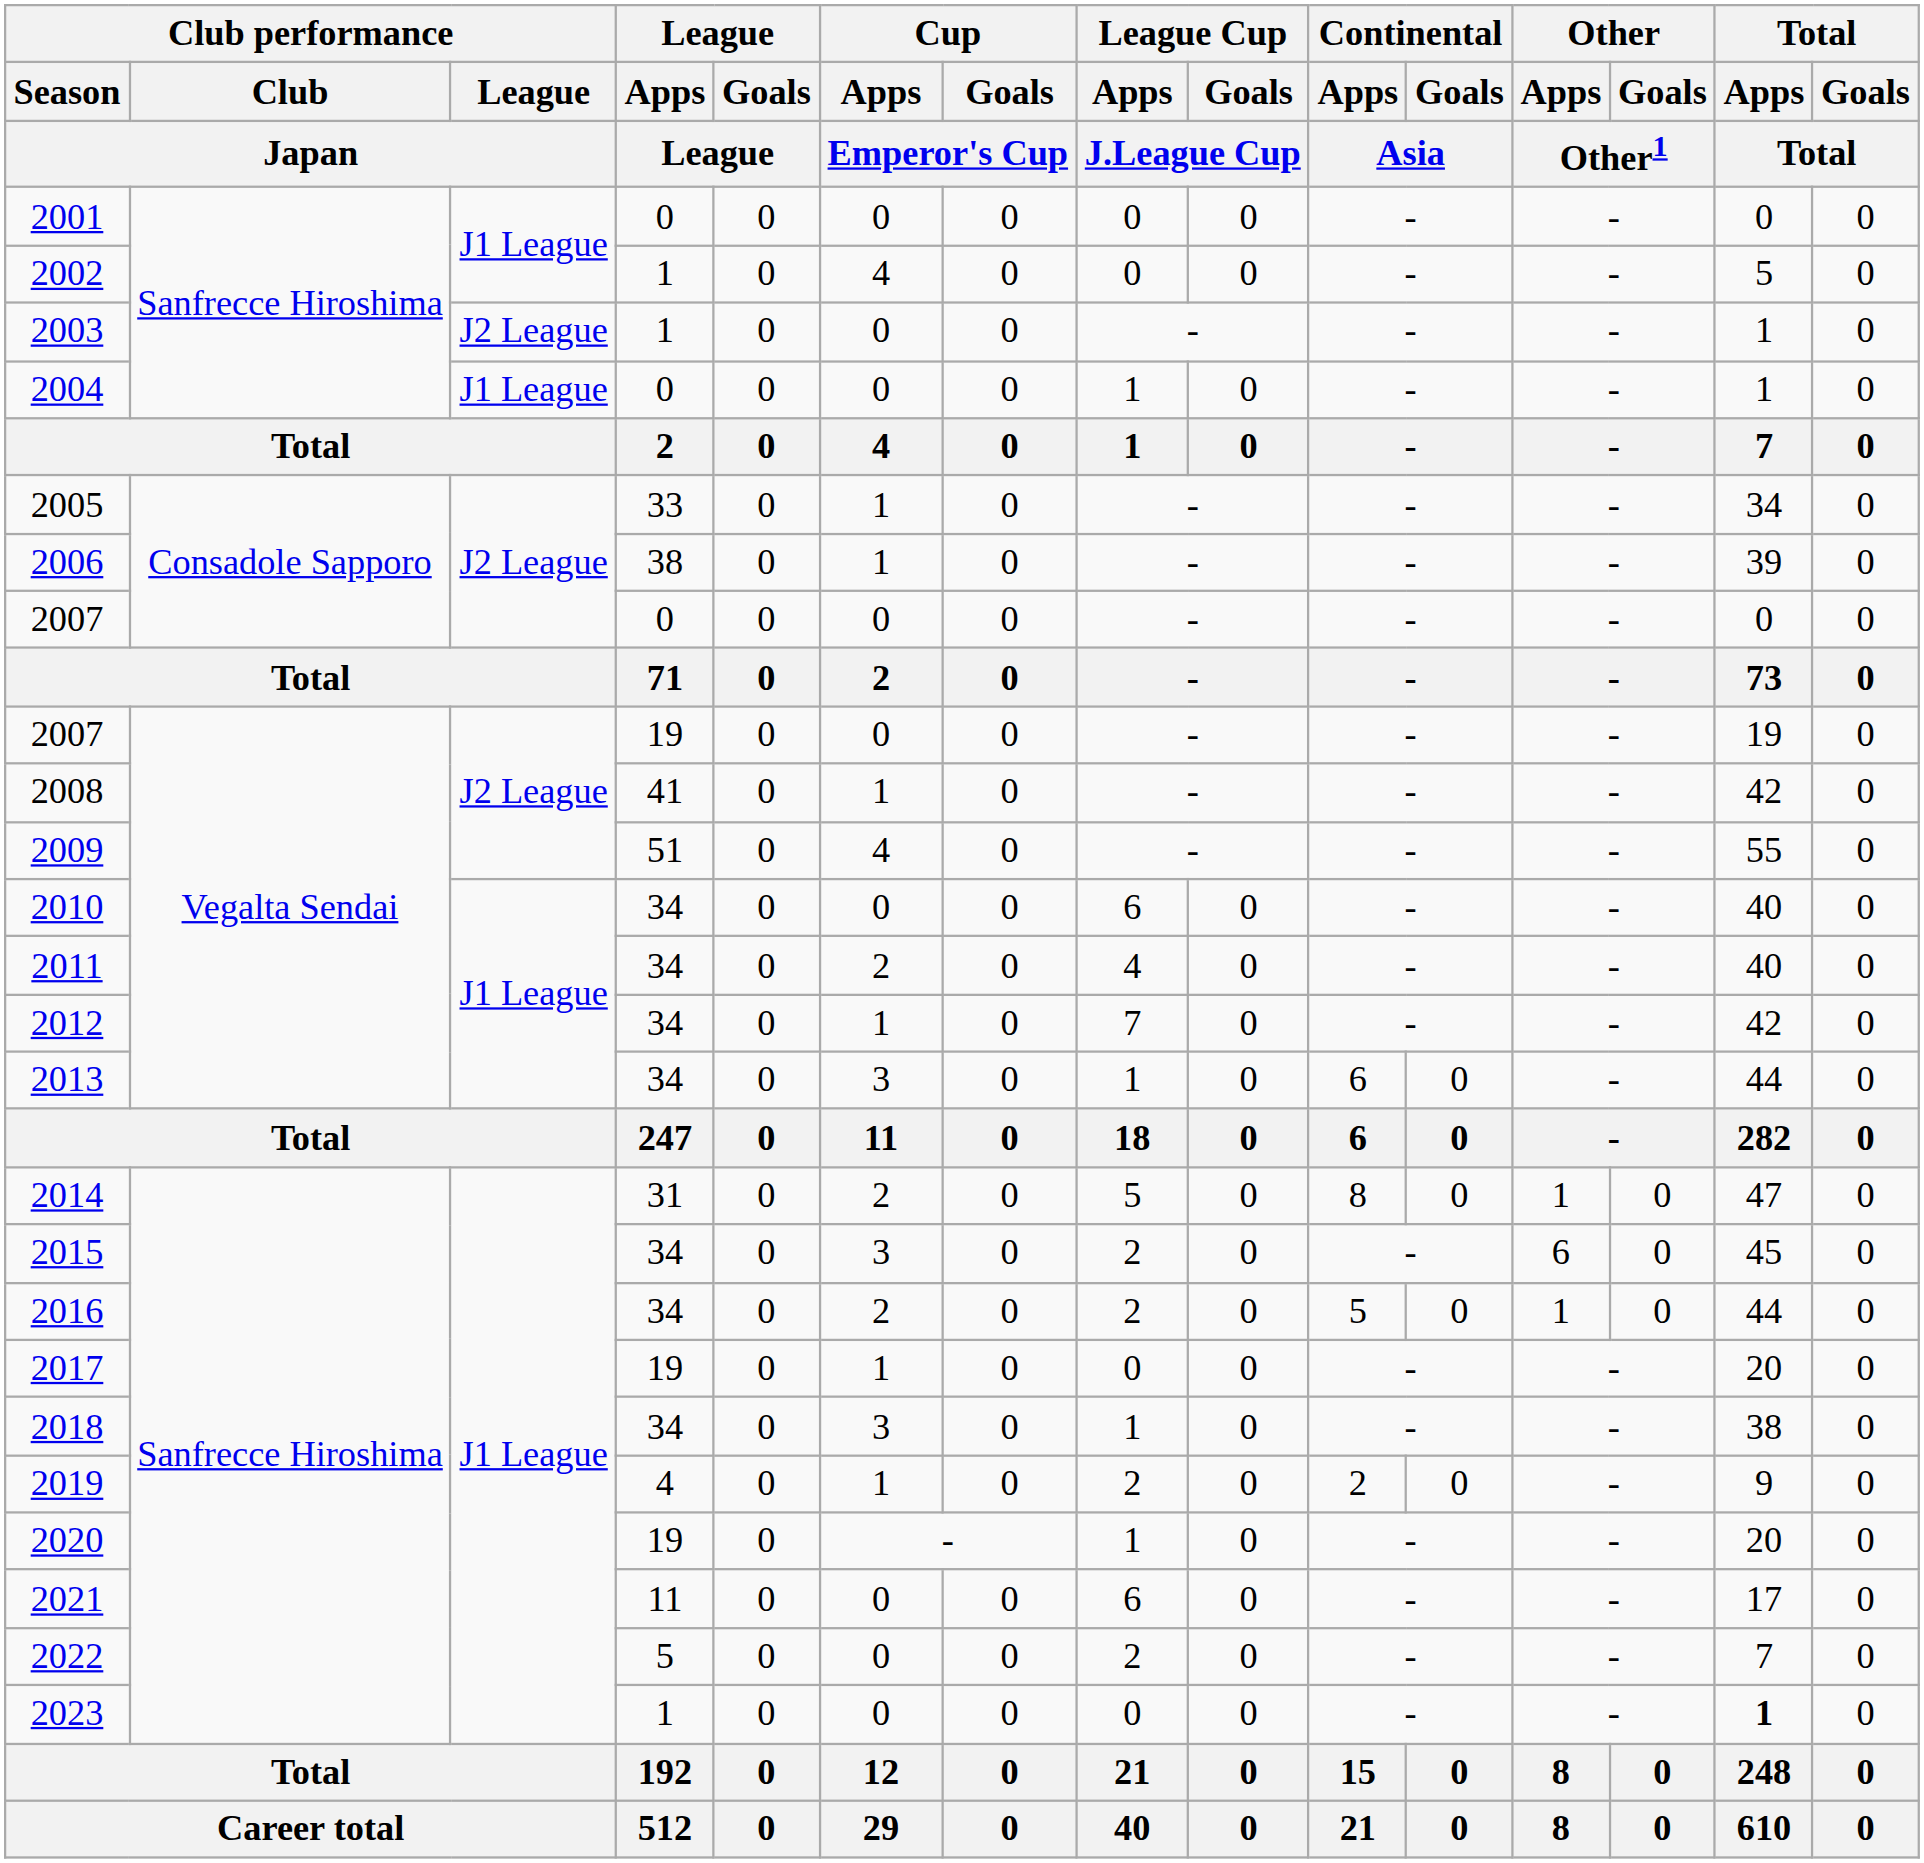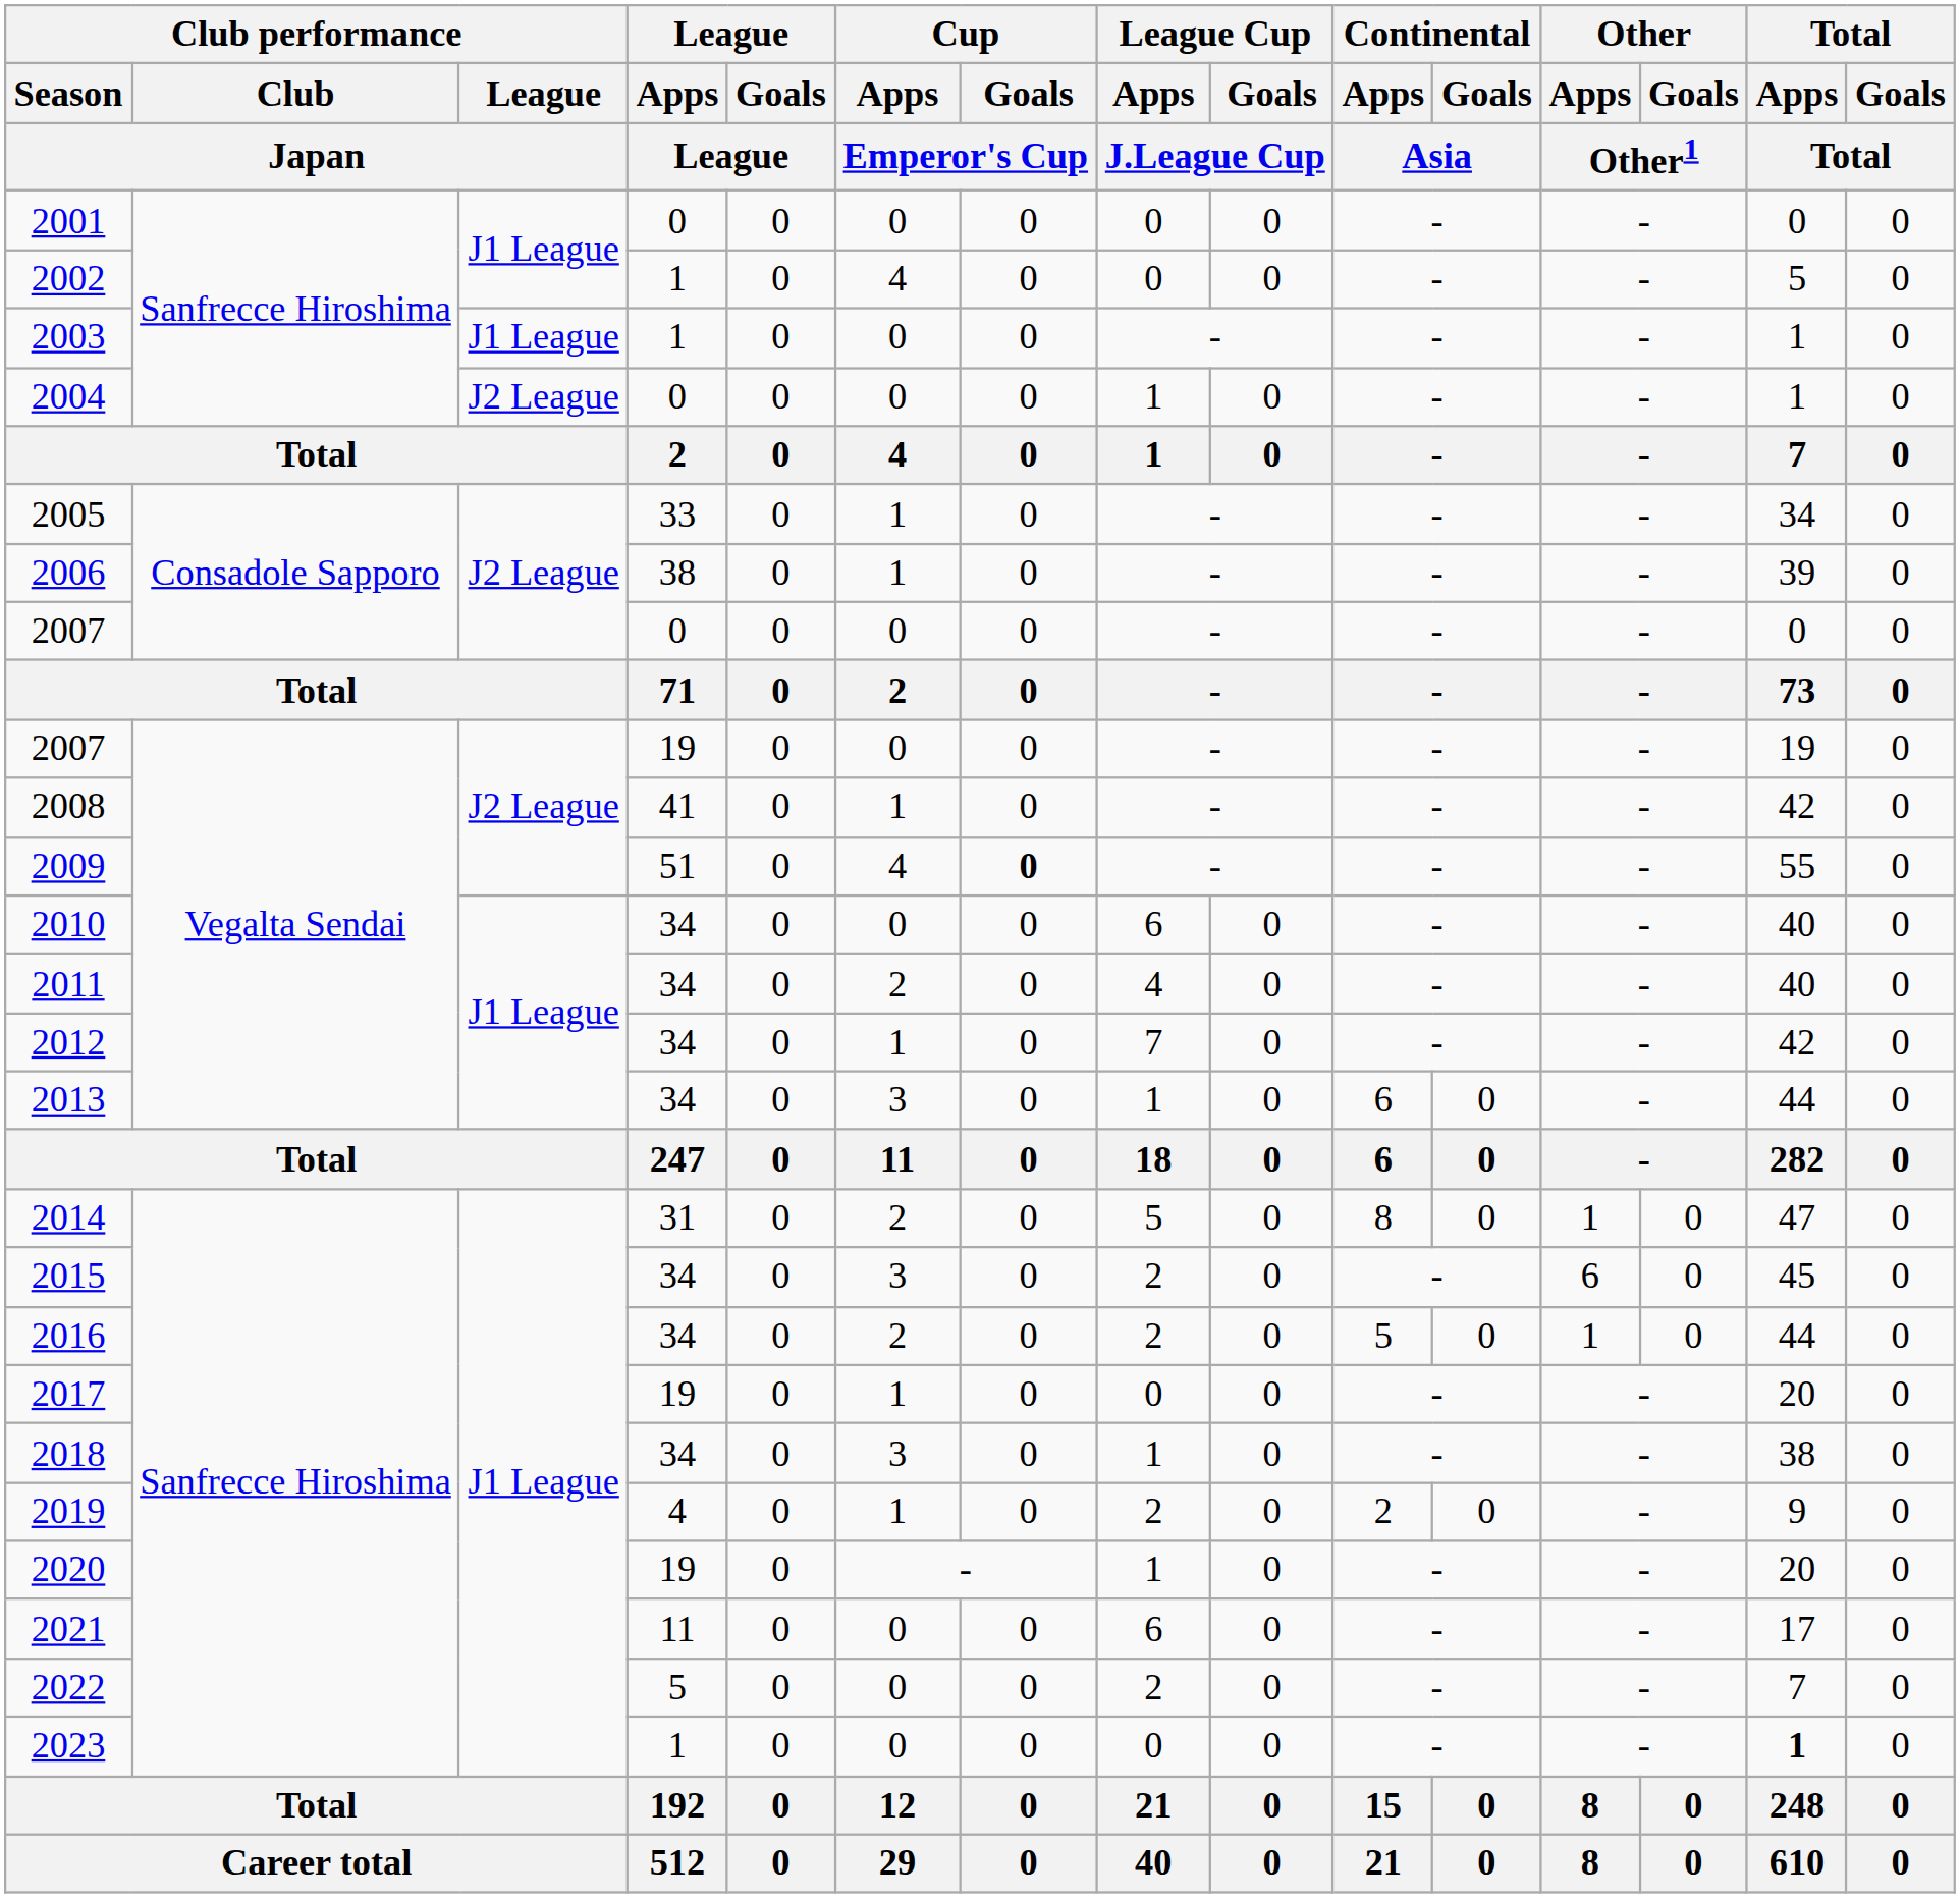2003 | Club performance / League / Japan: J2 League -> J1 League
2004 | Club performance / League / Japan: J1 League -> J2 League
2009 | Cup / Goals / Emperor's Cup: normal -> bold
